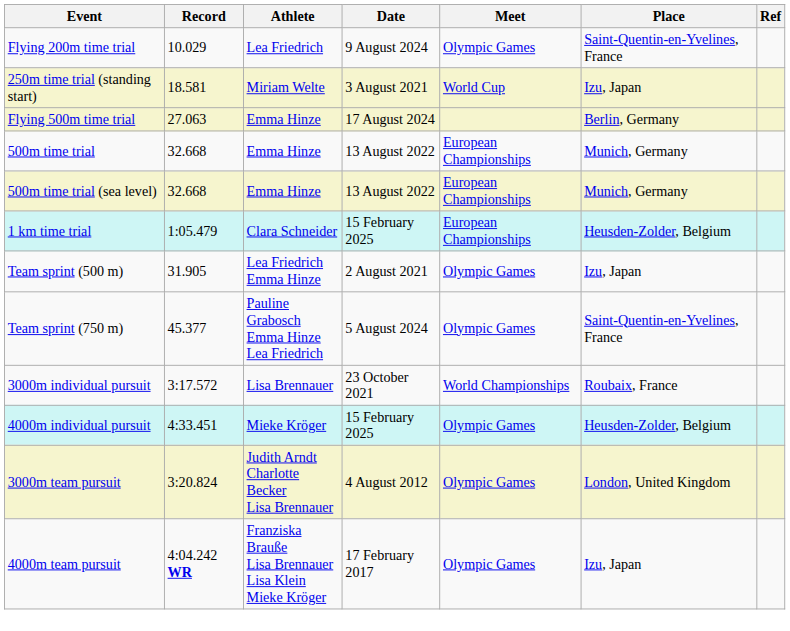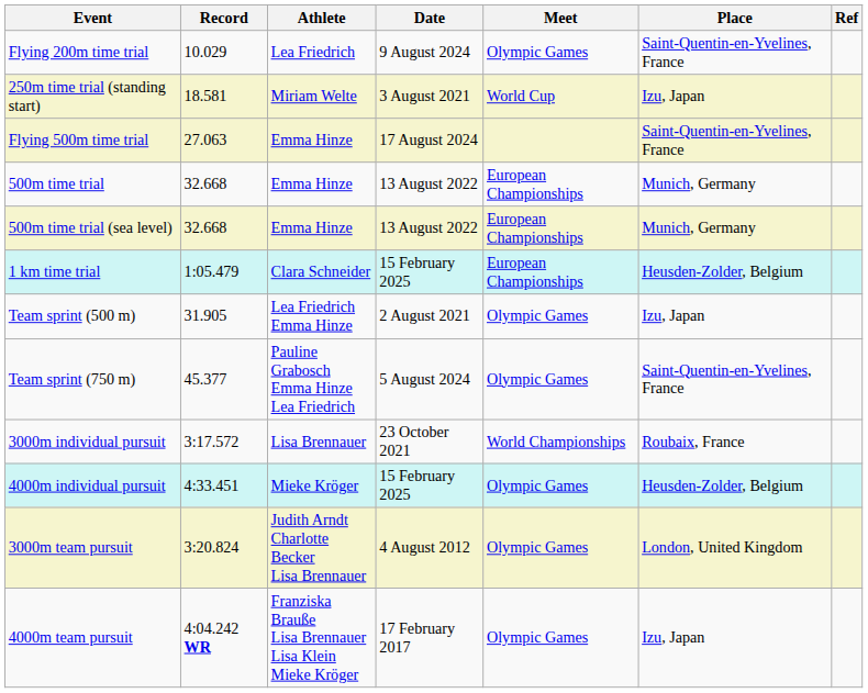Flying 500m time trial | Place: Berlin, Germany -> Saint-Quentin-en-Yvelines, France
